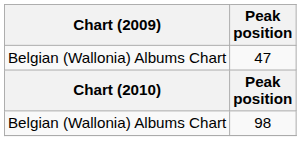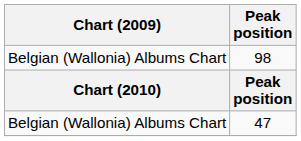rows swapped: 98 <-> 47
